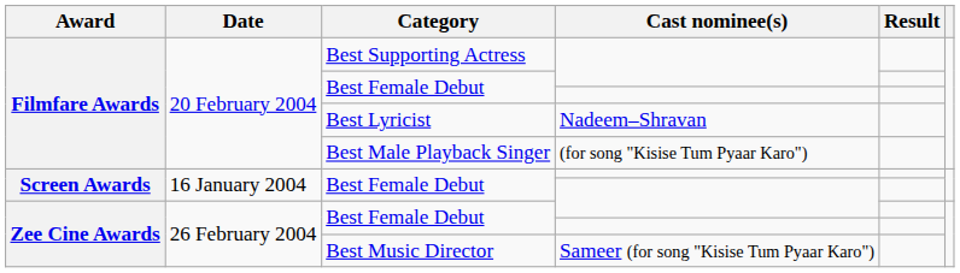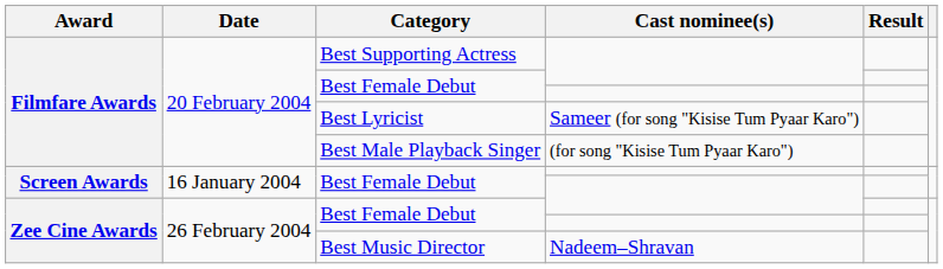Best Lyricist | Cast nominee(s): Nadeem–Shravan -> Sameer (for song "Kisise Tum Pyaar Karo")
Best Music Director | Cast nominee(s): Sameer (for song "Kisise Tum Pyaar Karo") -> Nadeem–Shravan
